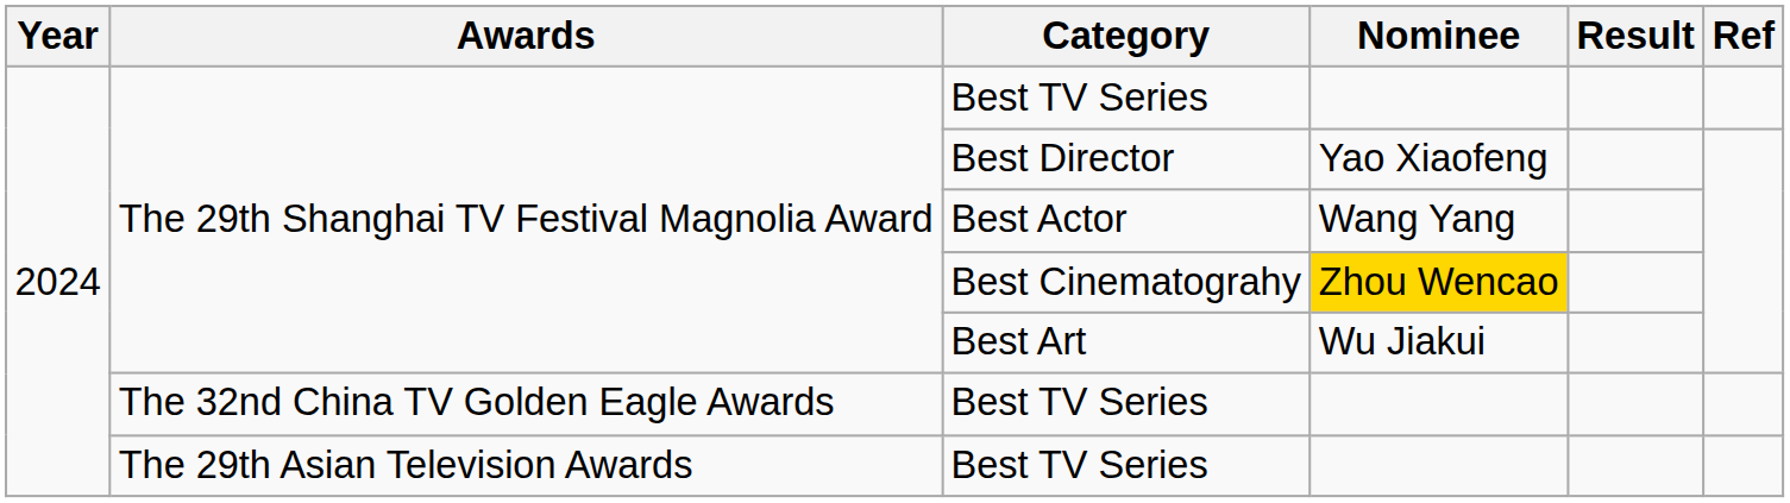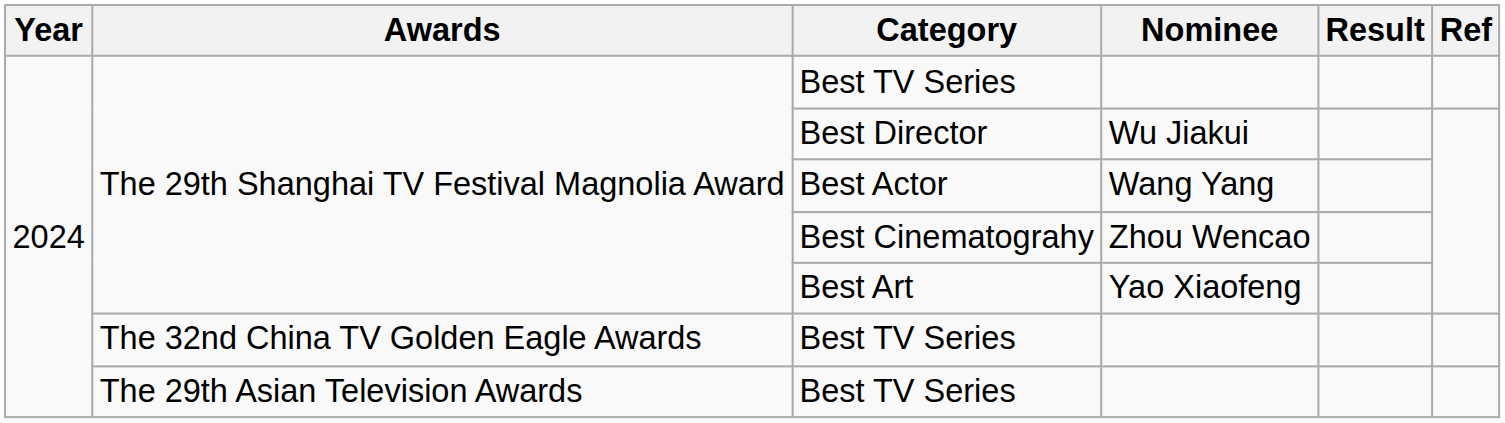Best Director | Nominee: Yao Xiaofeng -> Wu Jiakui
Best Cinematograhy | Nominee: gold background -> no background
Best Art | Nominee: Wu Jiakui -> Yao Xiaofeng
